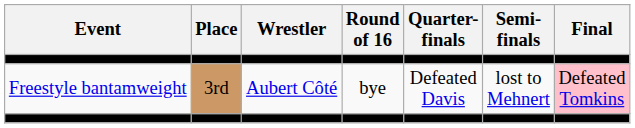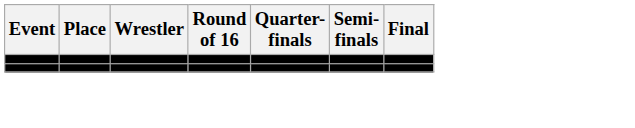- row: Freestyle bantamweight | 3rd | Aubert Côté | bye | Defeated Davis | lost to Mehnert | Defeated Tomkins
